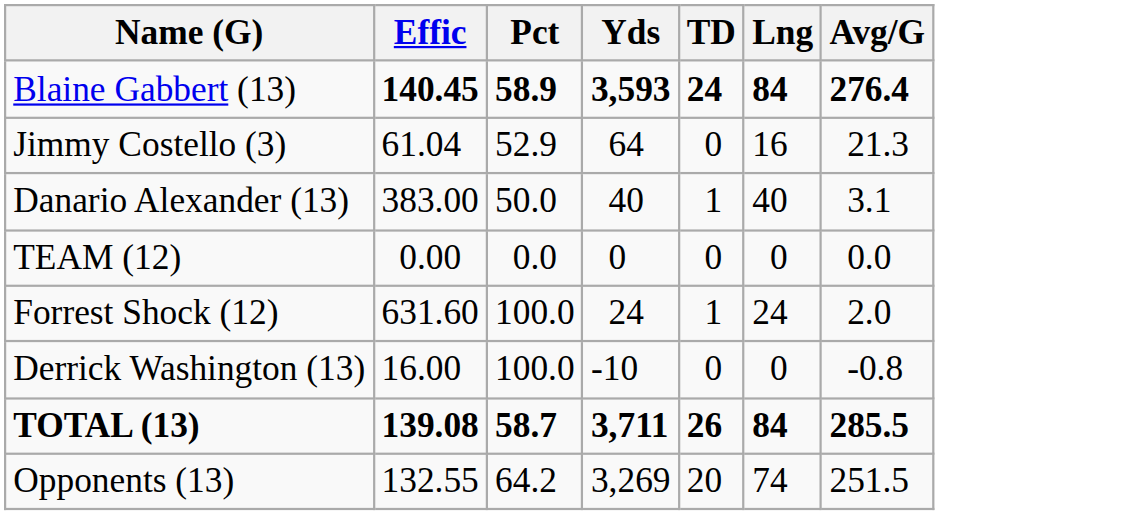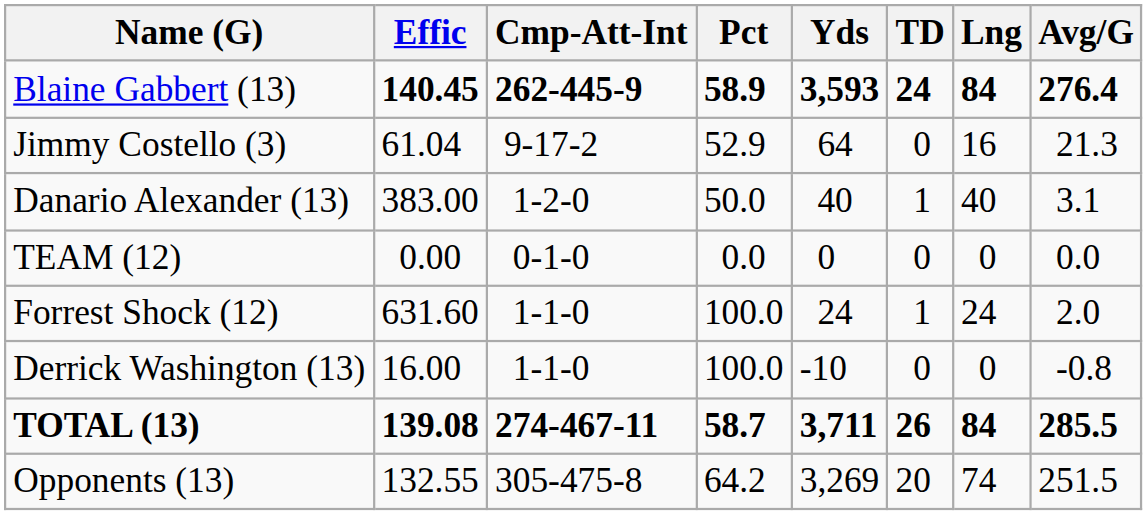+ column: Cmp-Att-Int | 262-445-9 | 9-17-2 | 1-2-0 | 0-1-0 | 1-1-0 | 1-1-0 | 274-467-11 | 305-475-8
